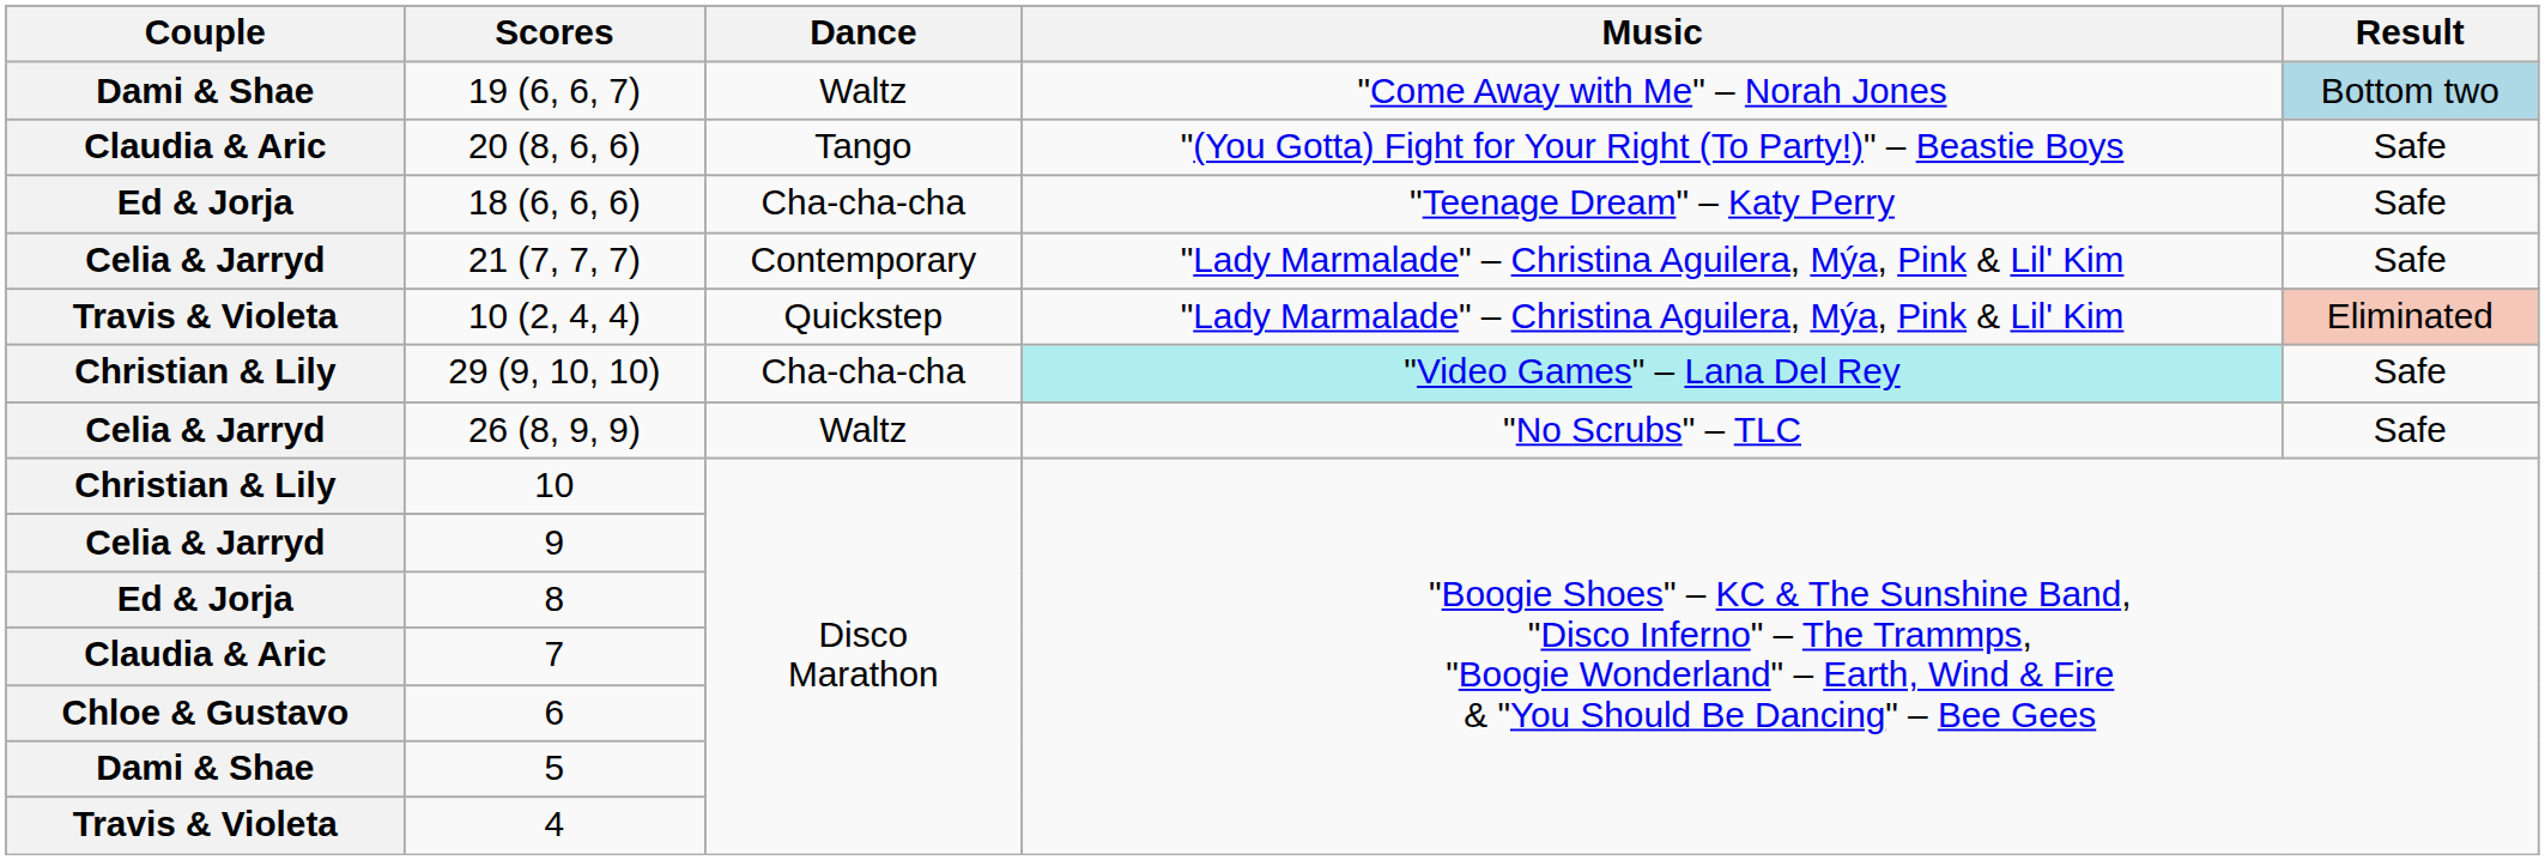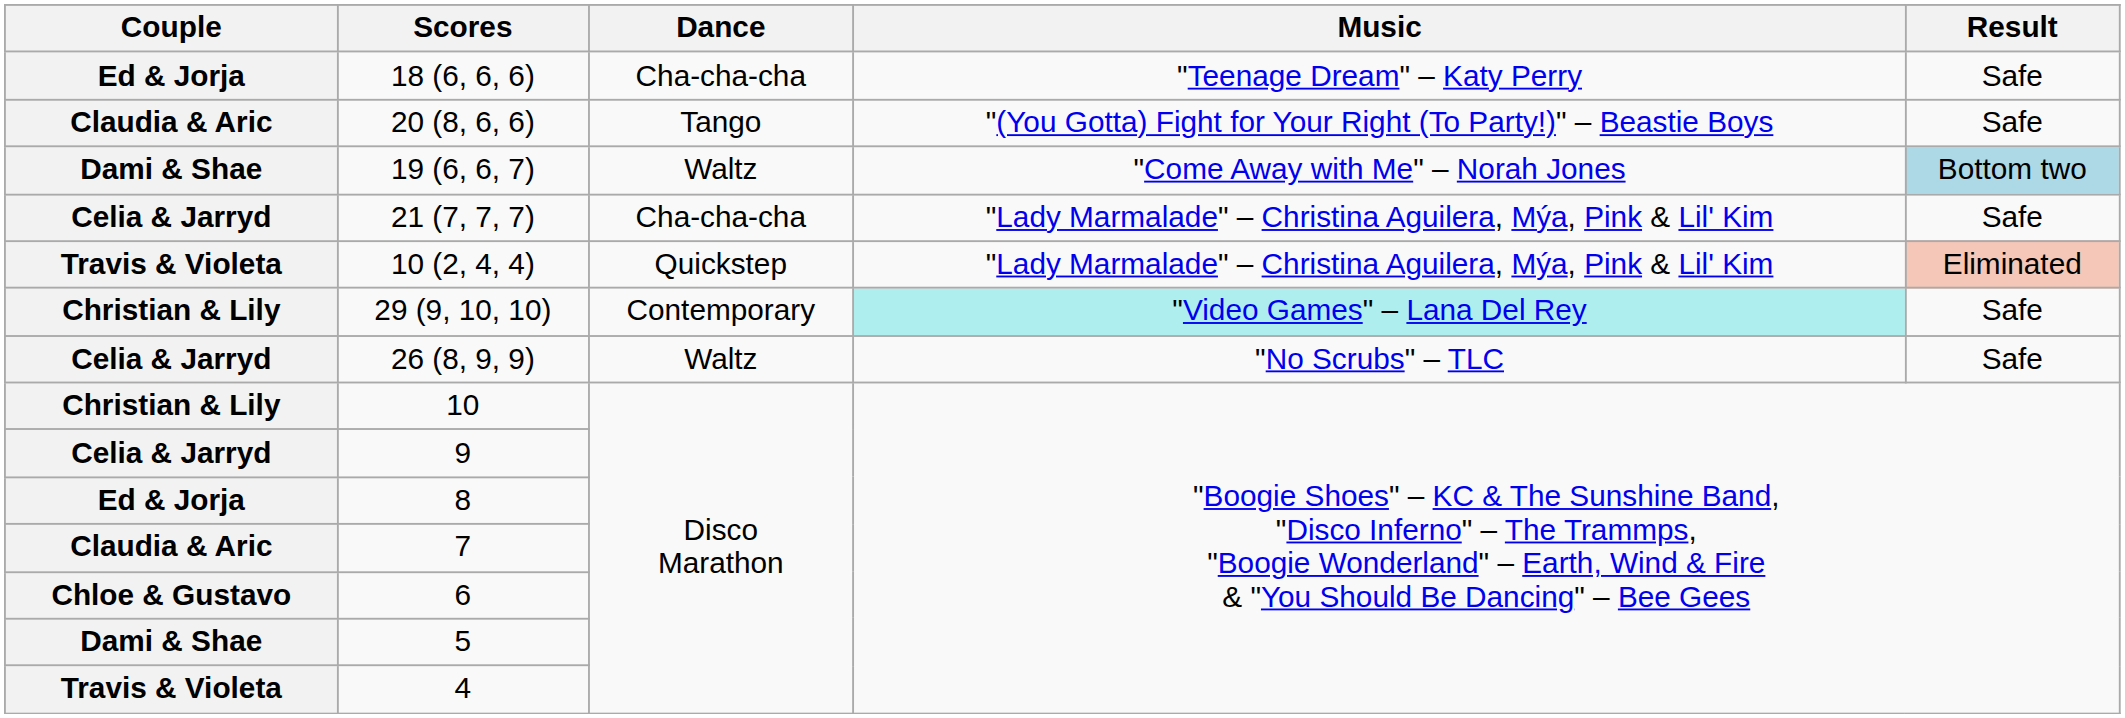rows swapped: 18 (6, 6, 6) <-> 19 (6, 6, 7)
21 (7, 7, 7) | Dance: Contemporary -> Cha-cha-cha
29 (9, 10, 10) | Dance: Cha-cha-cha -> Contemporary
